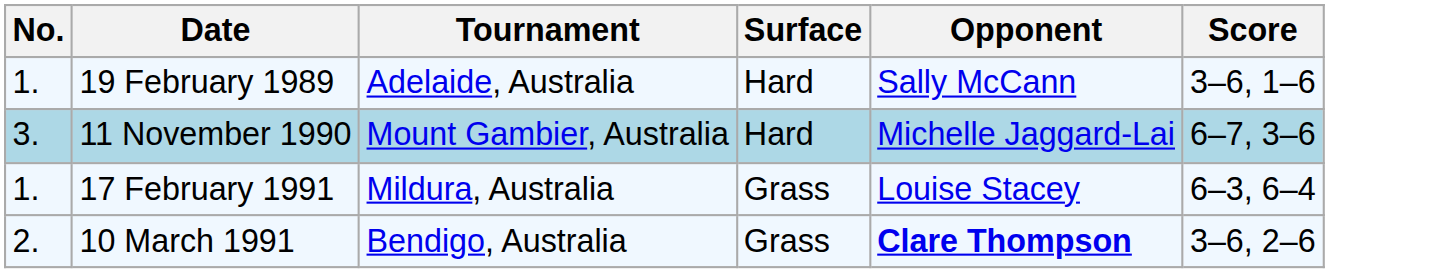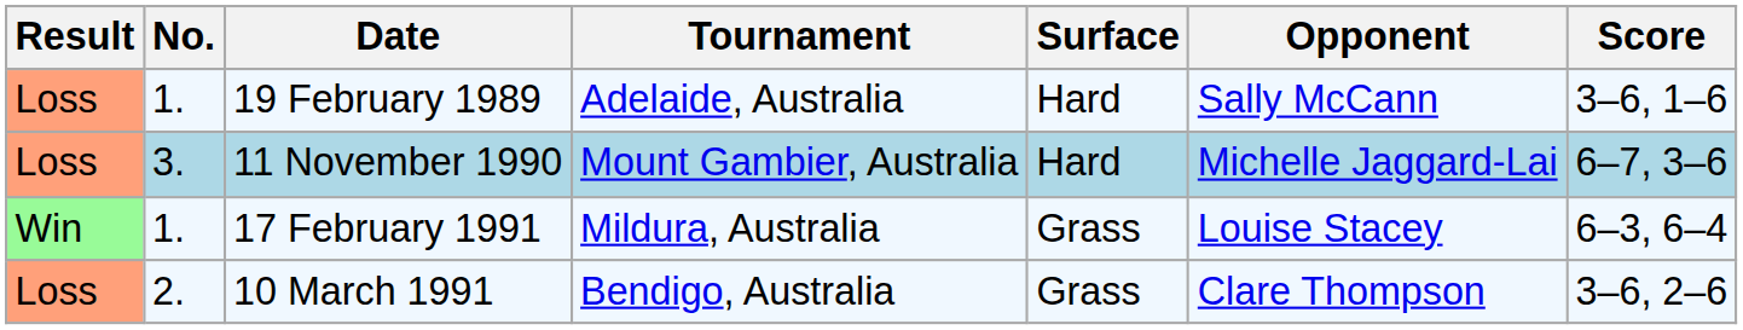+ column: Result | Loss | Loss | Win | Loss
10 March 1991 | Opponent: bold -> normal
